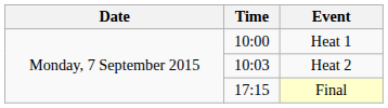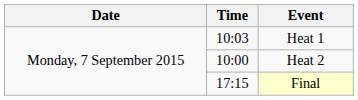Heat 1 | Time: 10:00 -> 10:03
Heat 2 | Time: 10:03 -> 10:00
